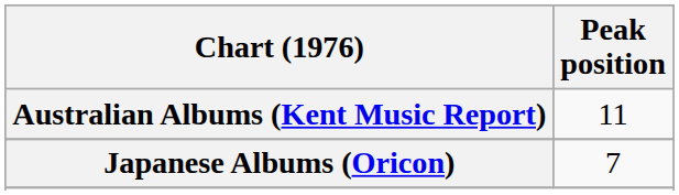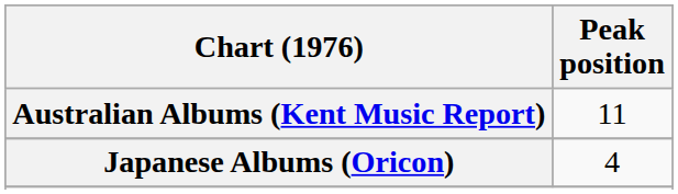Japanese Albums (Oricon) | Peak position: 7 -> 4
